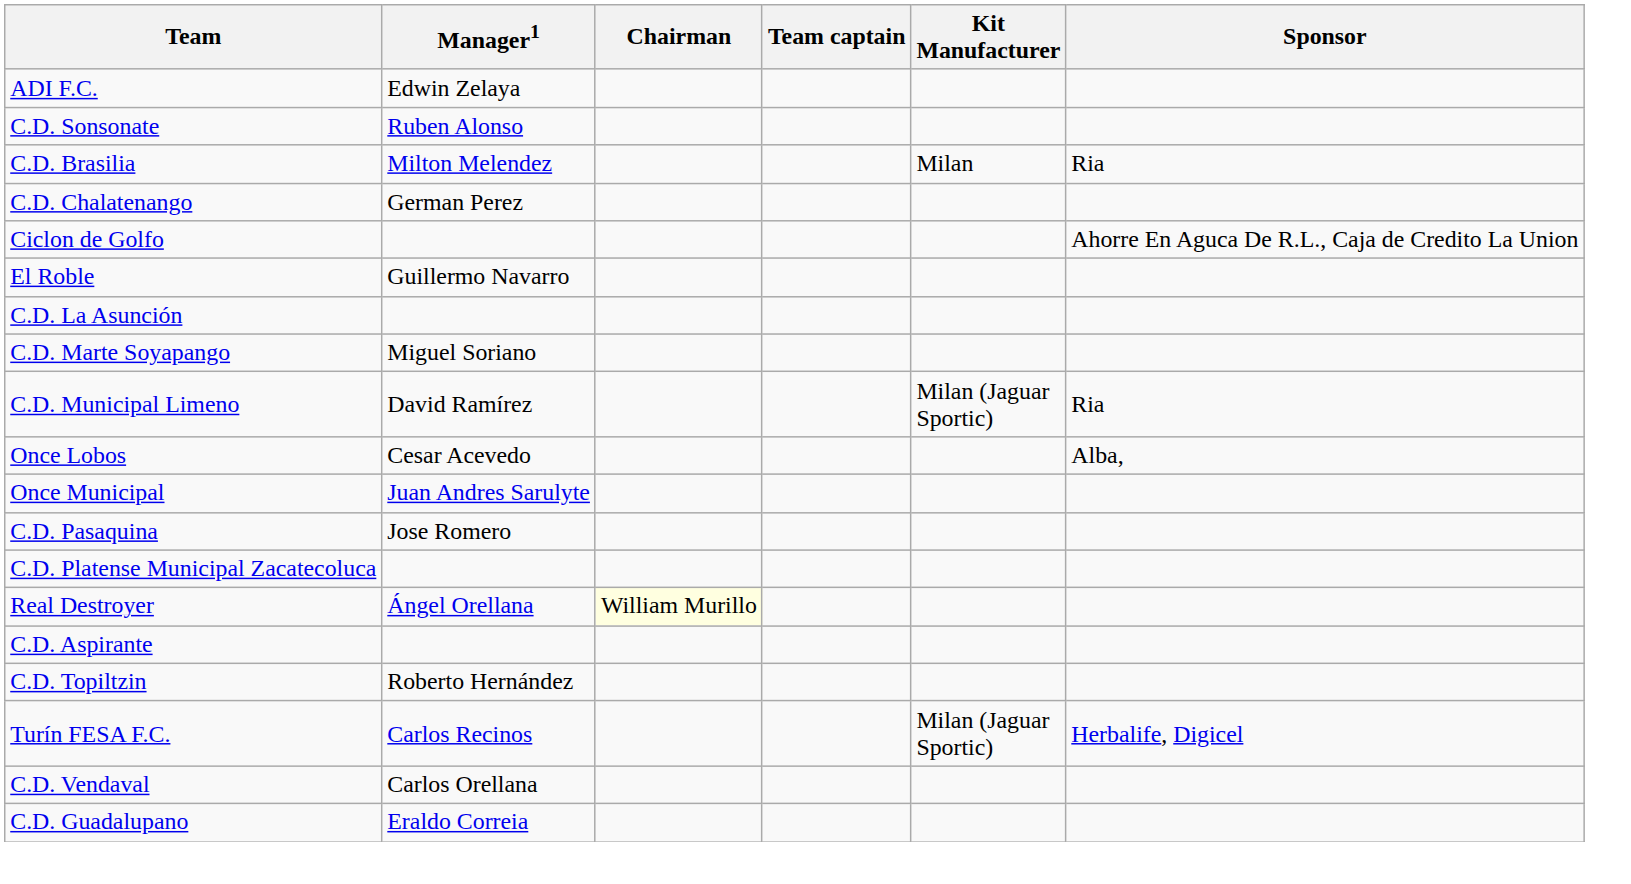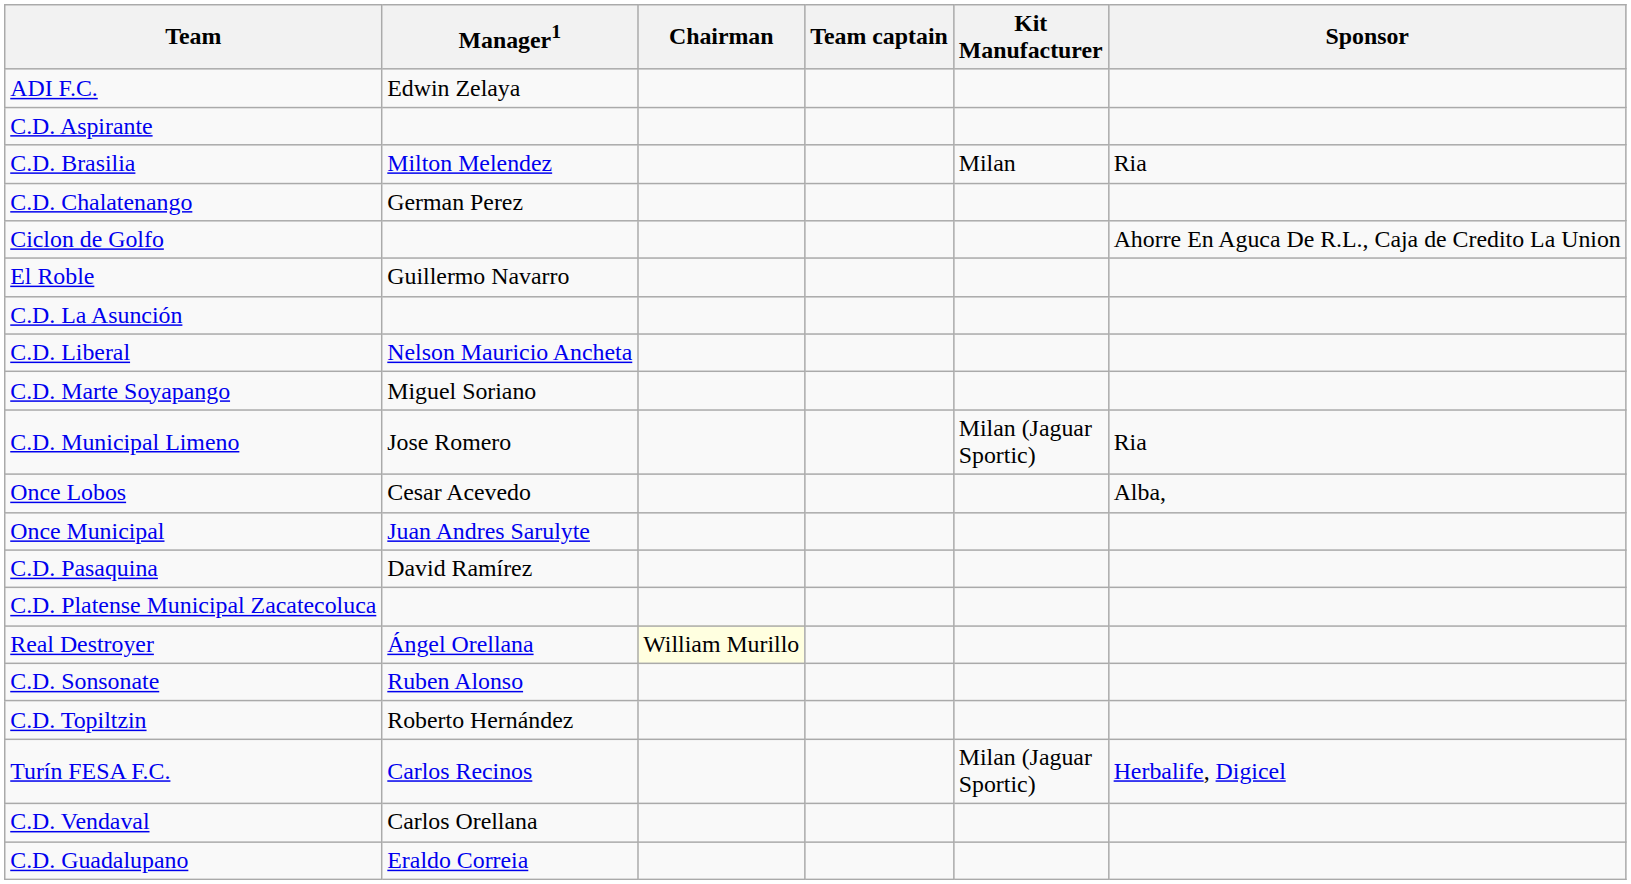rows swapped: C.D. Aspirante <-> C.D. Sonsonate
+ row: C.D. Liberal | Nelson Mauricio Ancheta
C.D. Municipal Limeno | Manager1: David Ramírez -> Jose Romero
C.D. Pasaquina | Manager1: Jose Romero -> David Ramírez
